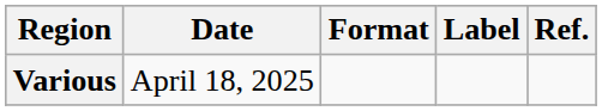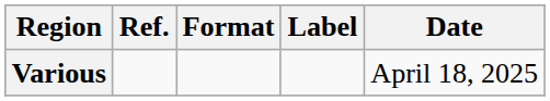columns swapped: Date <-> Ref.
